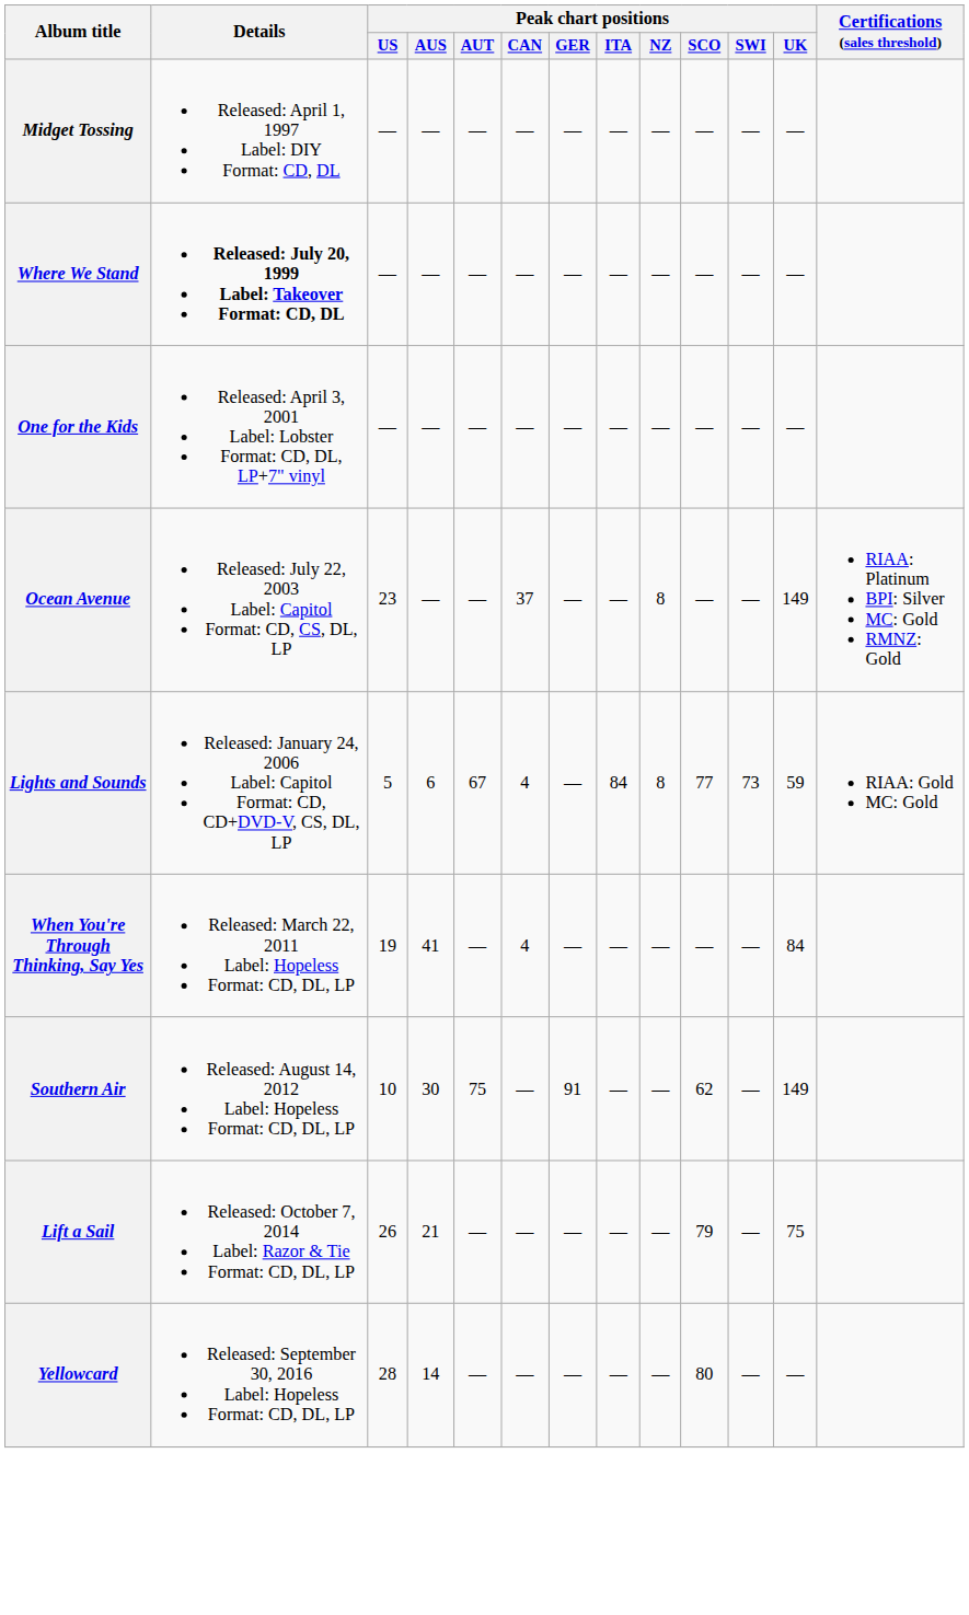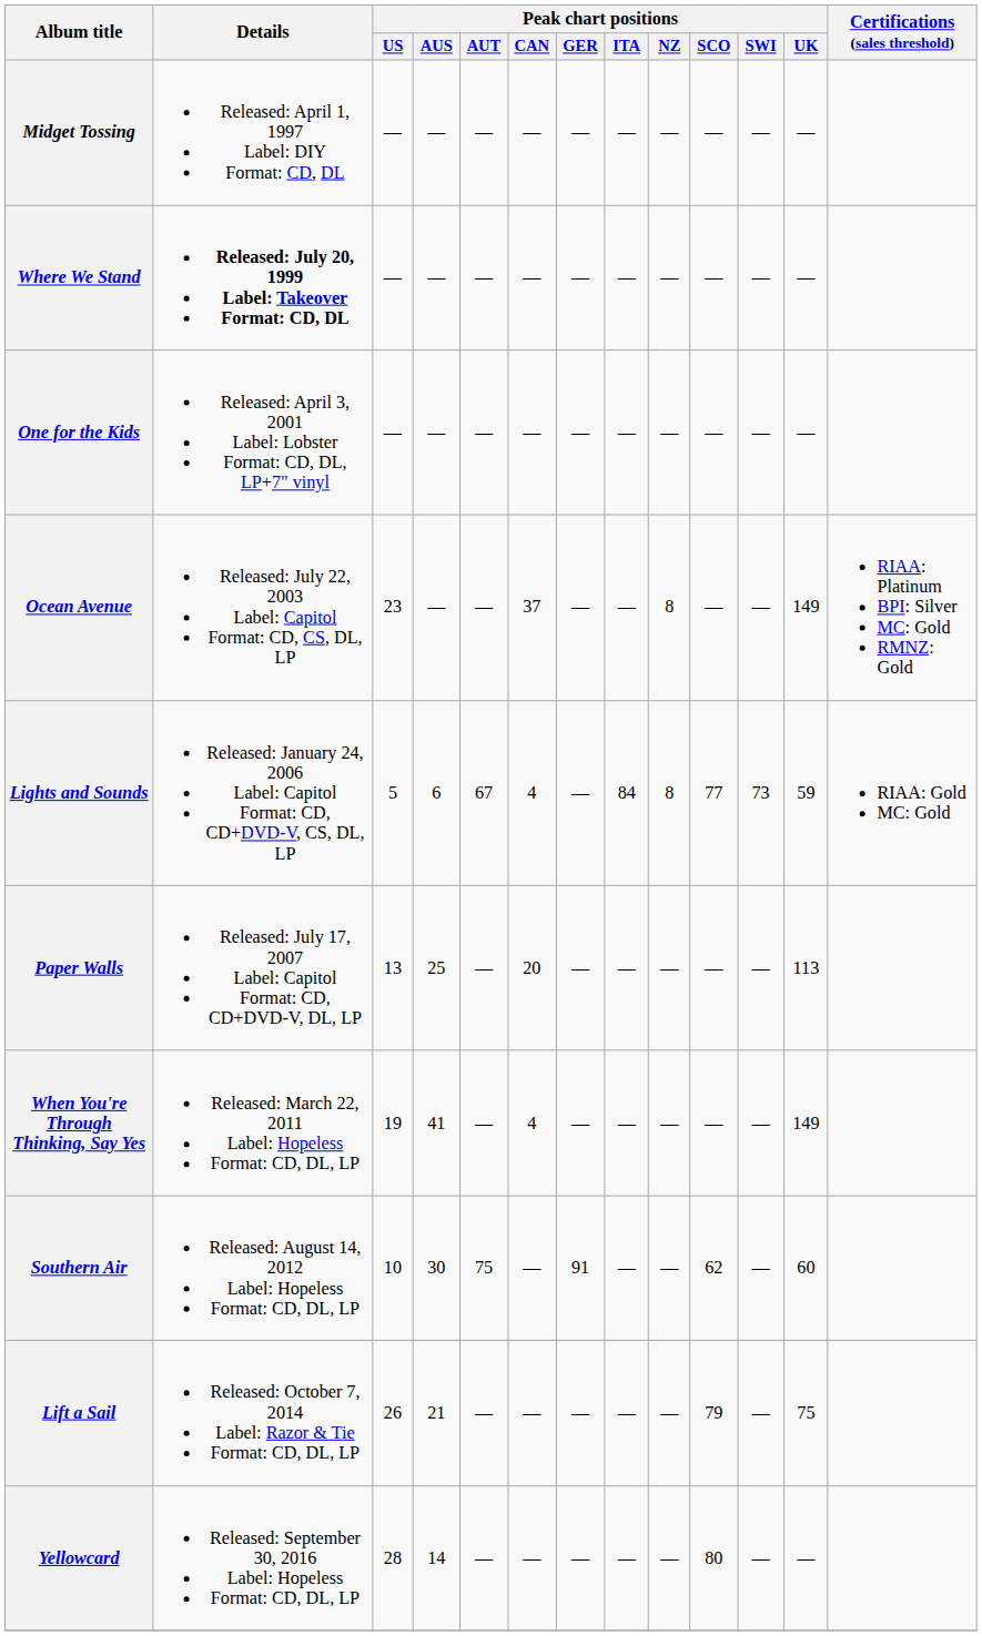+ row: Paper Walls | Released: July 17, 2007 Label: Capitol Format: CD, CD+DVD-V, DL, LP | 13 | 25 | — | 20 | — | — | — | — | — | 113
When You're Through Thinking, Say Yes | Peak chart positions / UK: 84 -> 149
Southern Air | Peak chart positions / UK: 149 -> 60
